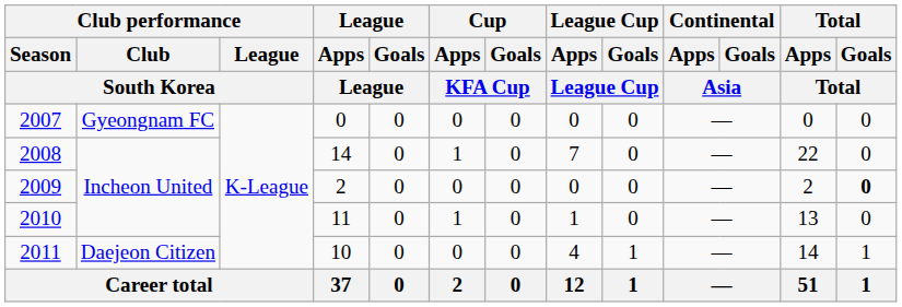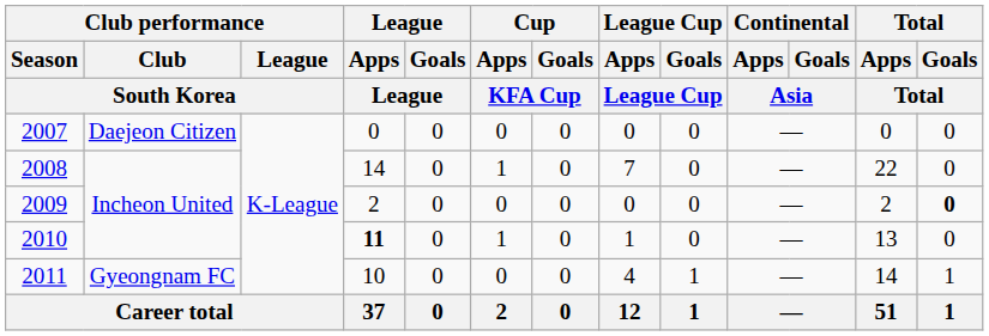2007 | Club performance / Club / South Korea: Gyeongnam FC -> Daejeon Citizen
2010 | League / Apps / League: normal -> bold
2011 | Club performance / Club / South Korea: Daejeon Citizen -> Gyeongnam FC
